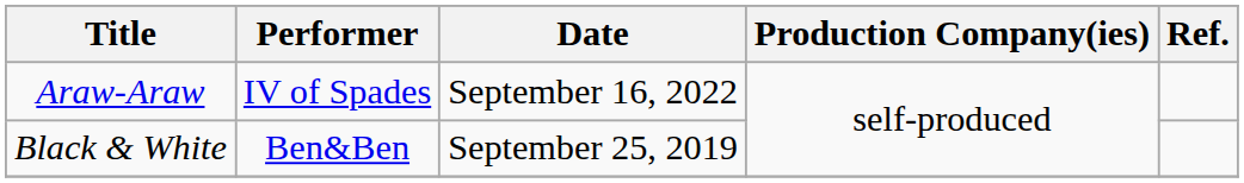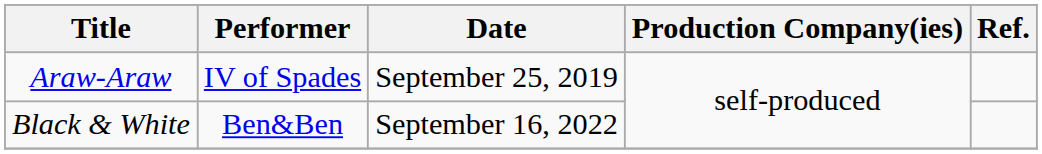Araw-Araw | Date: September 16, 2022 -> September 25, 2019
Black & White | Date: September 25, 2019 -> September 16, 2022
